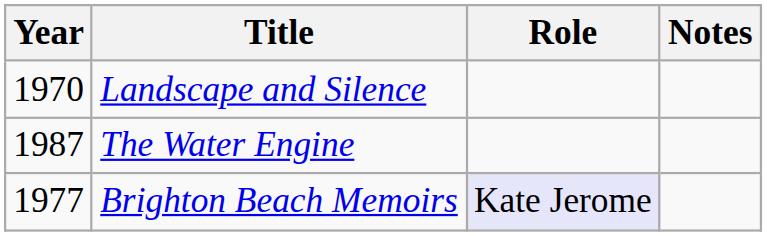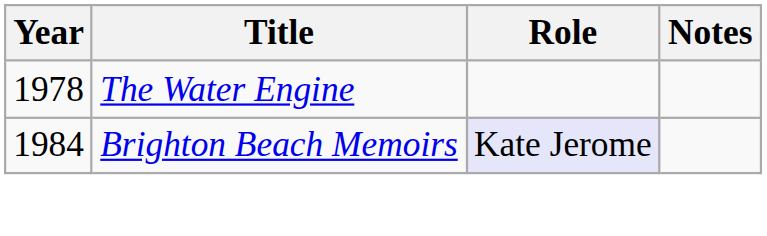- row: 1970 | Landscape and Silence
The Water Engine | Year: 1987 -> 1978
Brighton Beach Memoirs | Year: 1977 -> 1984
